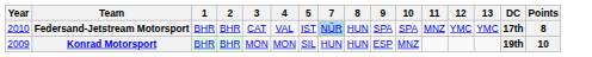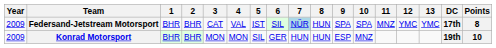+ column: 6 | SIL | GER
Federsand-Jetstream Motorsport | Year: 2010 -> 2009
